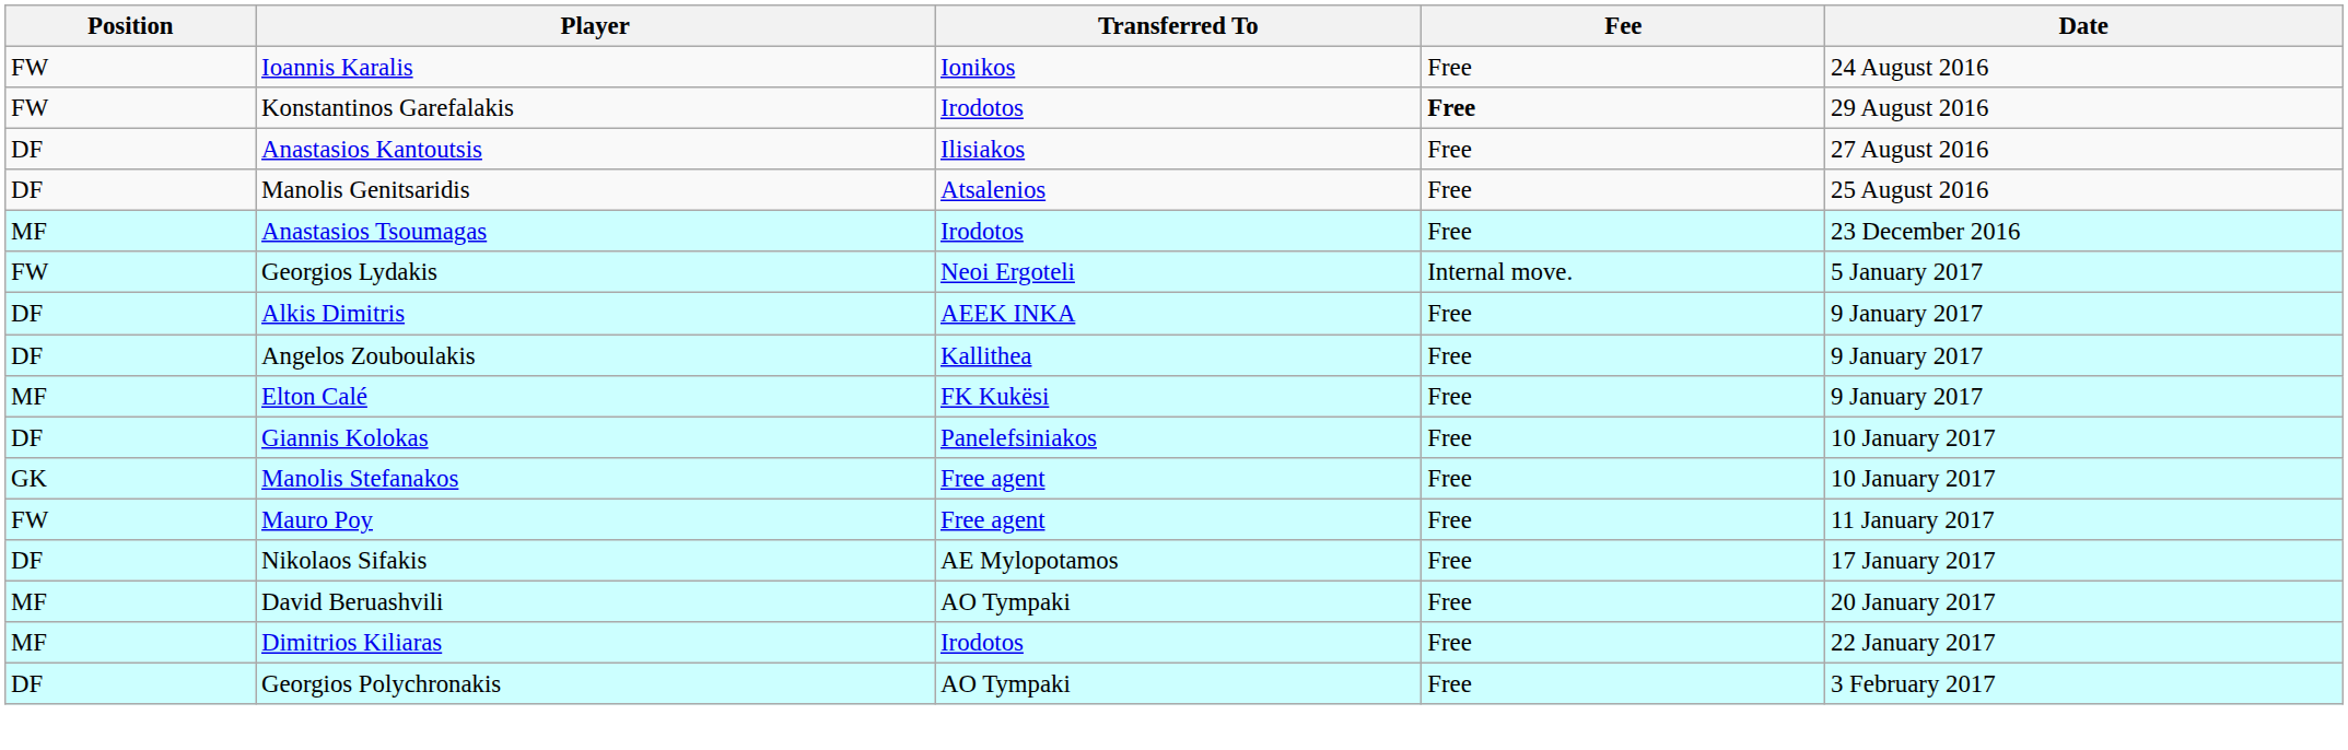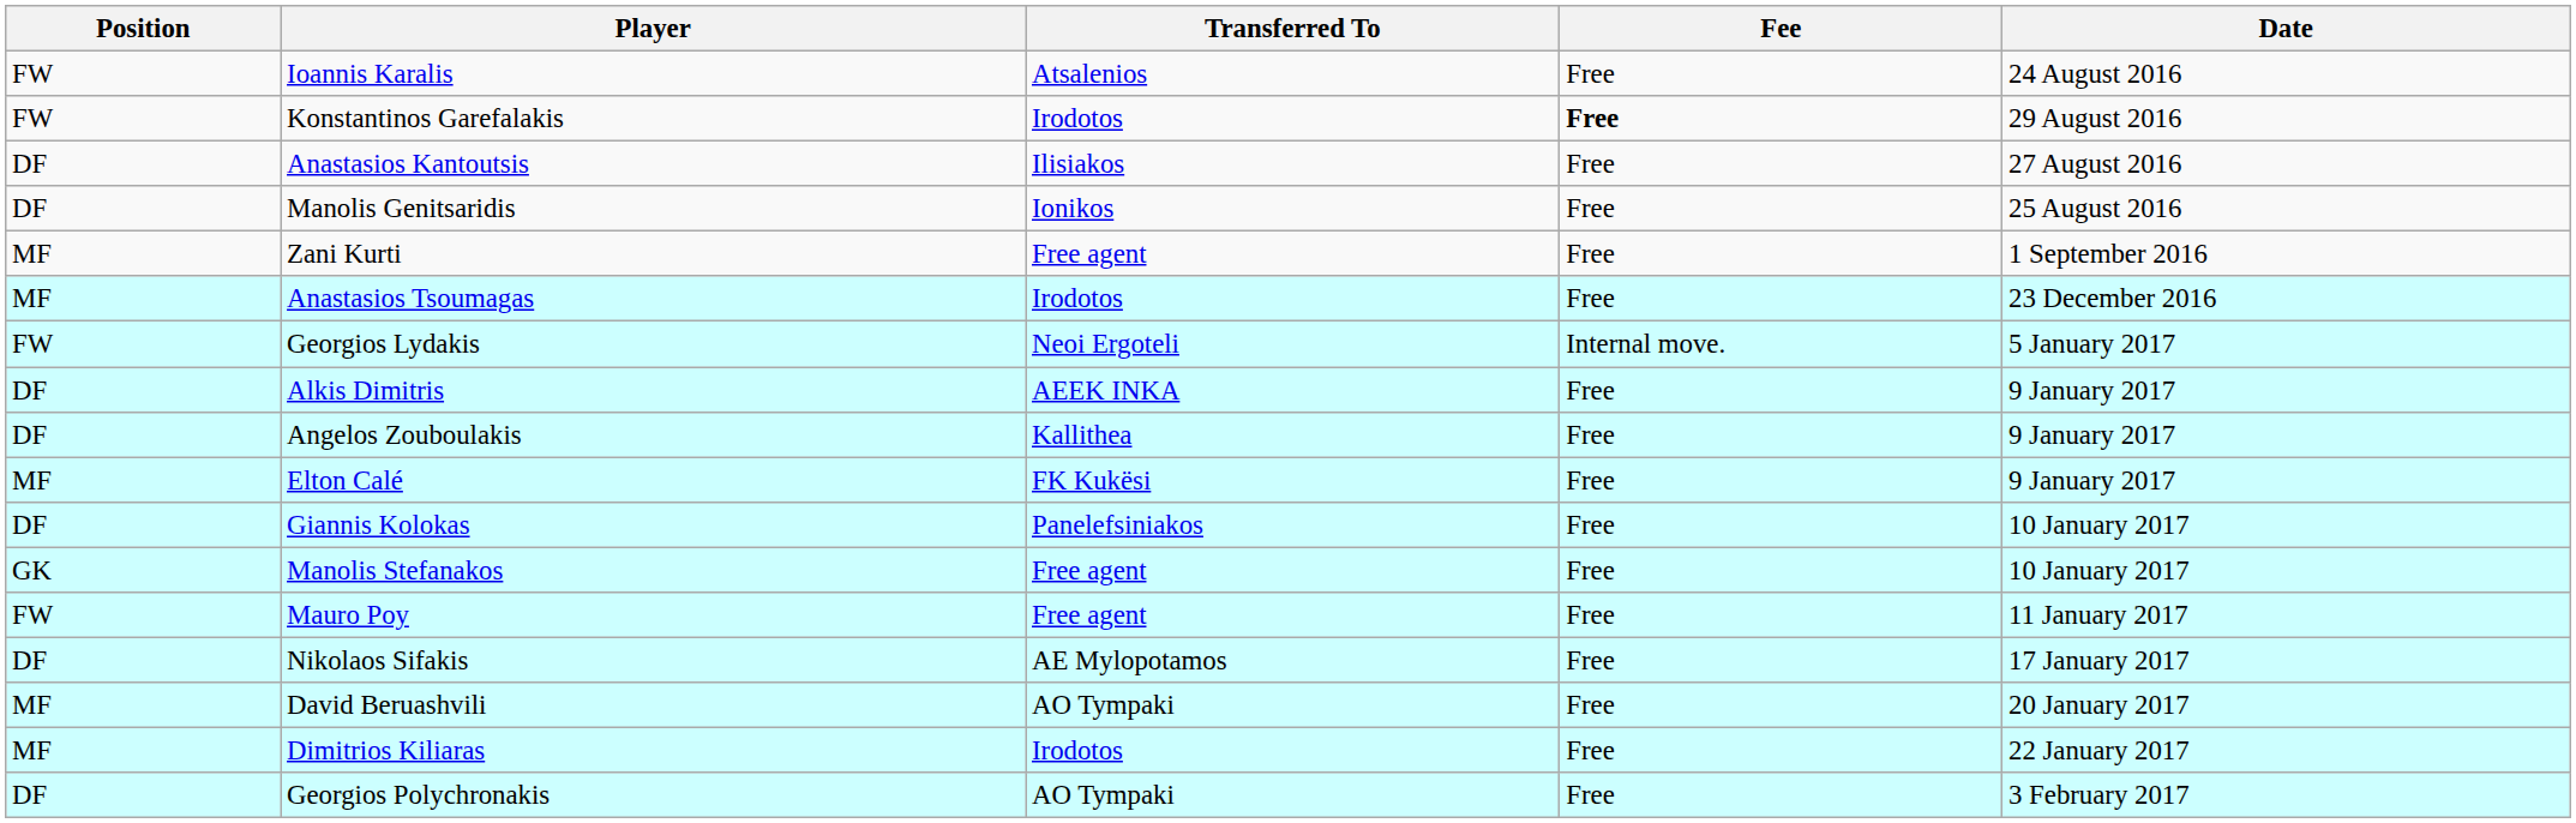Ioannis Karalis | Transferred To: Ionikos -> Atsalenios
Manolis Genitsaridis | Transferred To: Atsalenios -> Ionikos
+ row: MF | Zani Kurti | Free agent | Free | 1 September 2016
